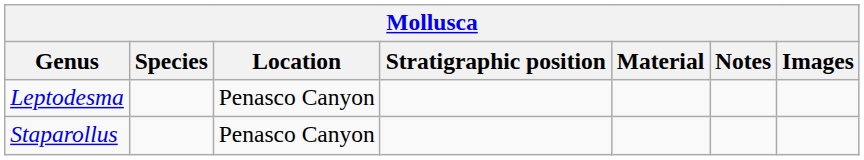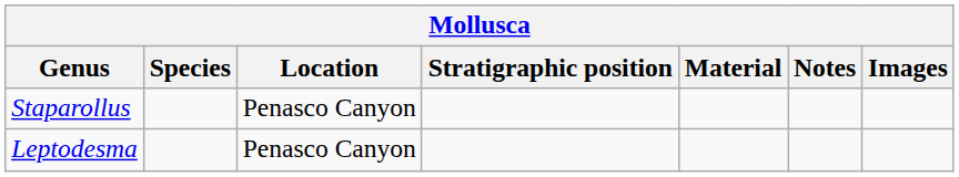rows swapped: Staparollus <-> Leptodesma
